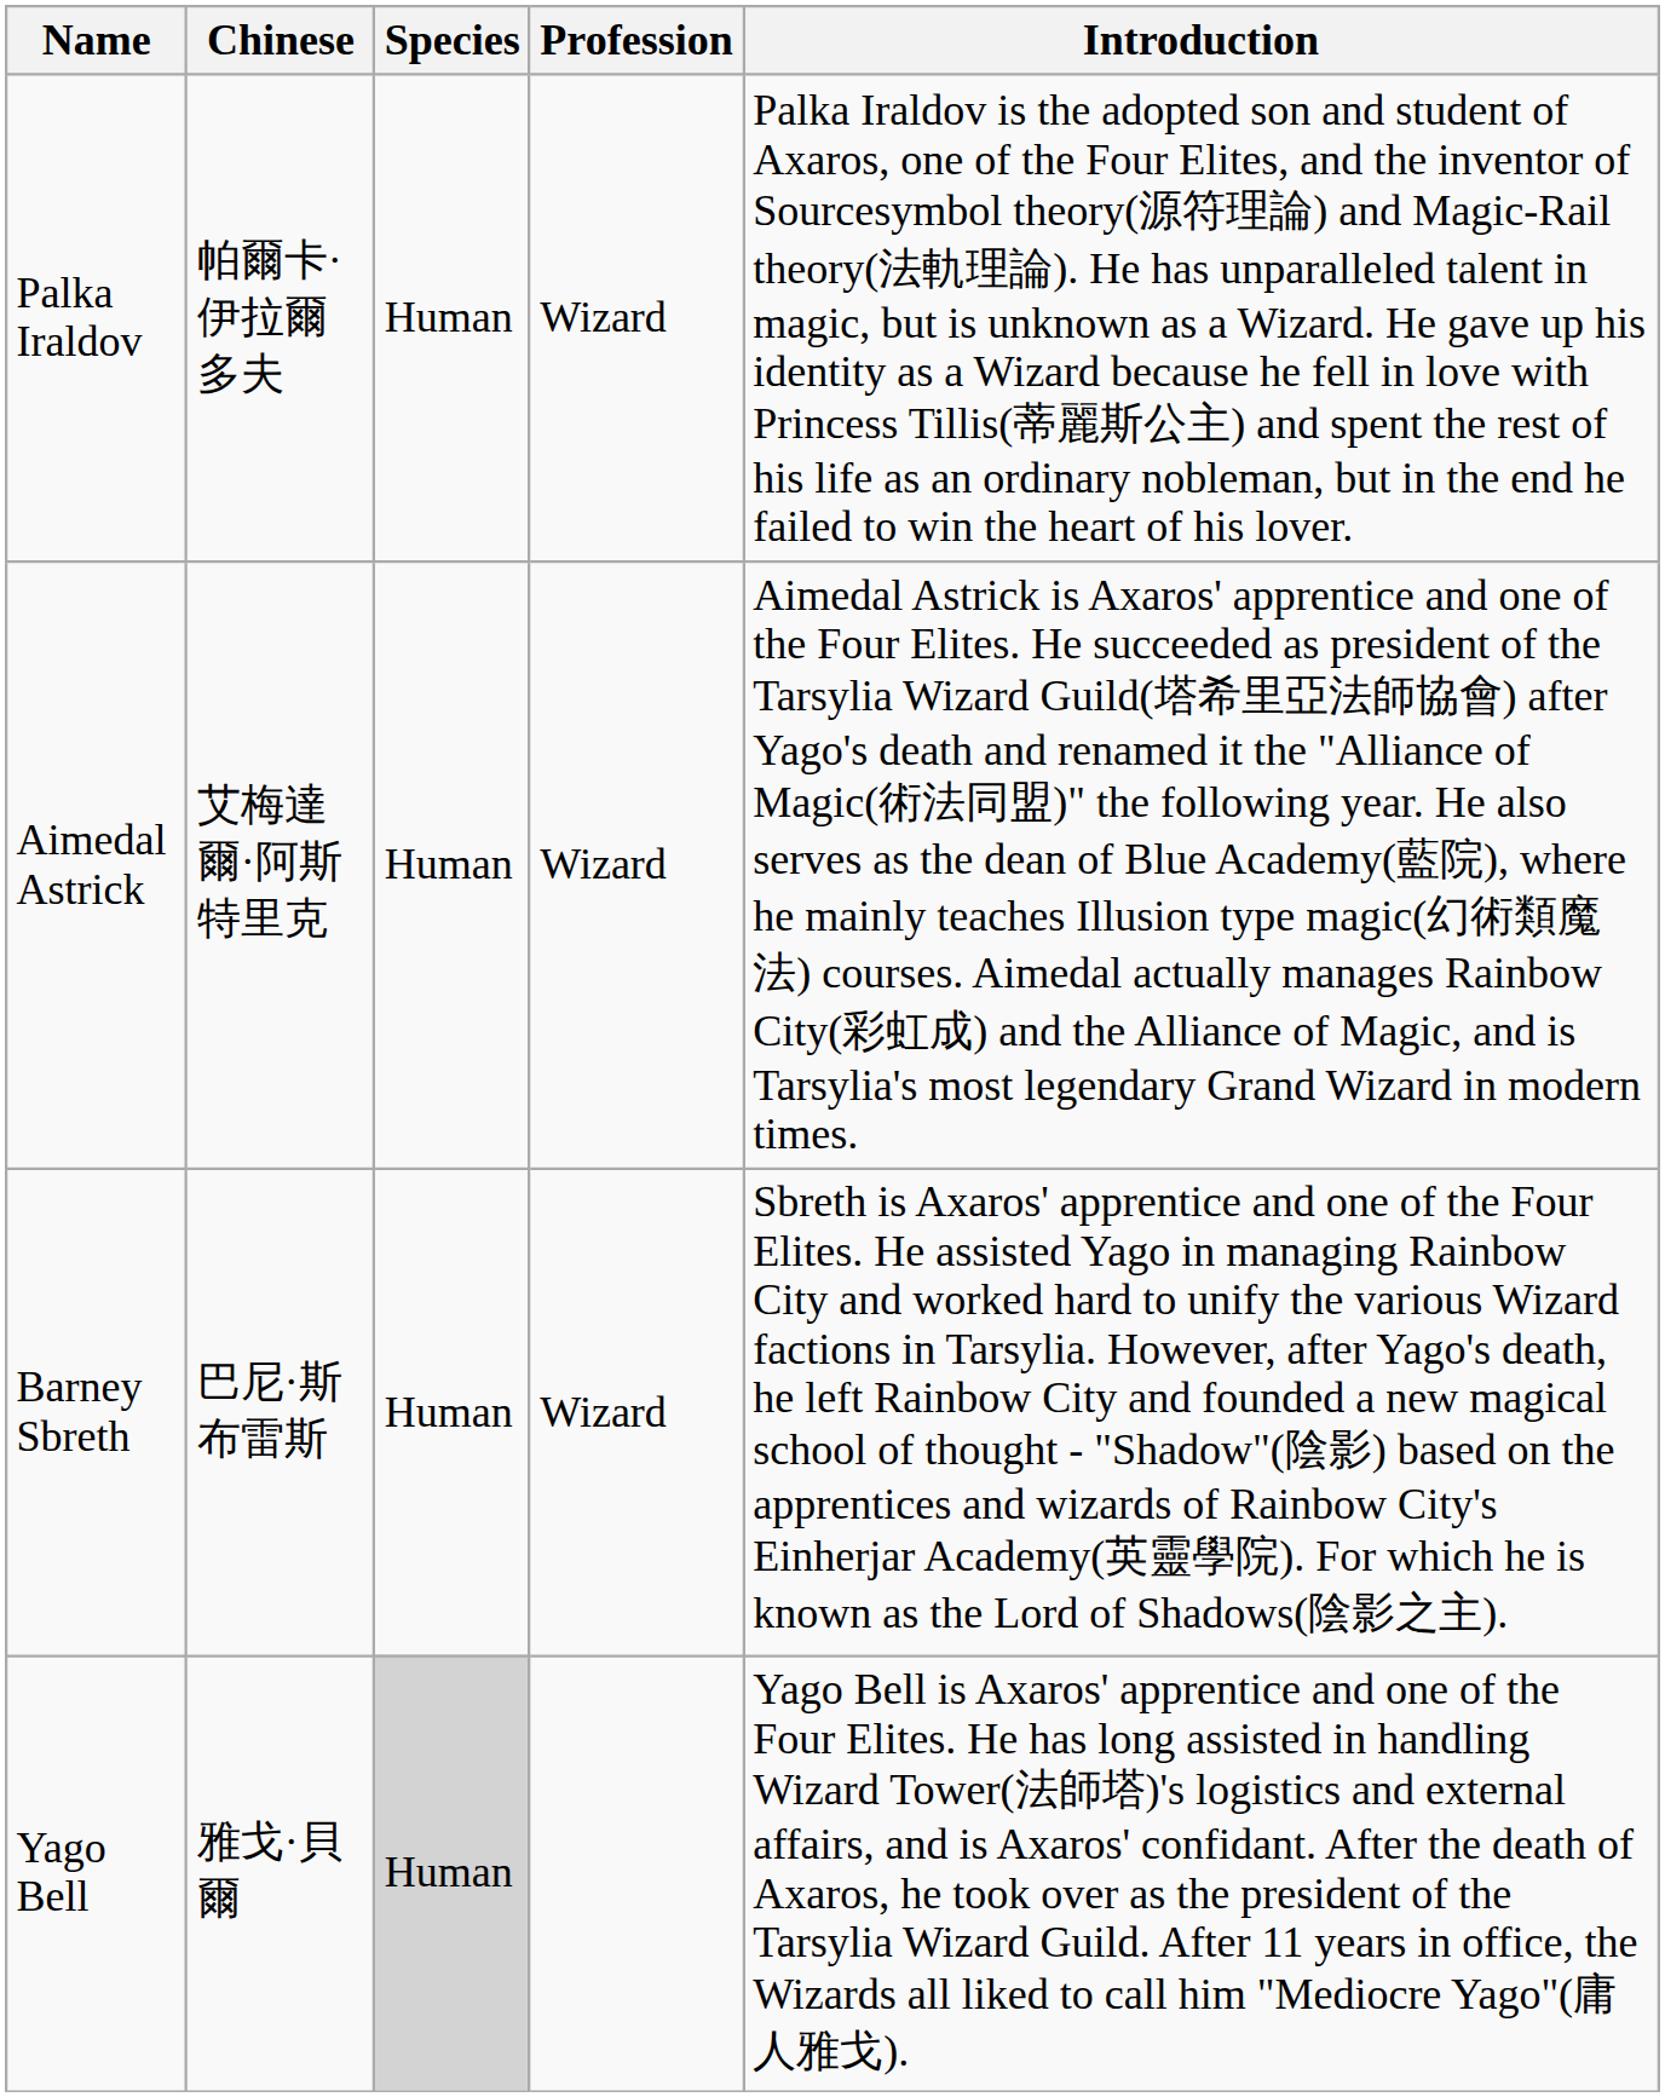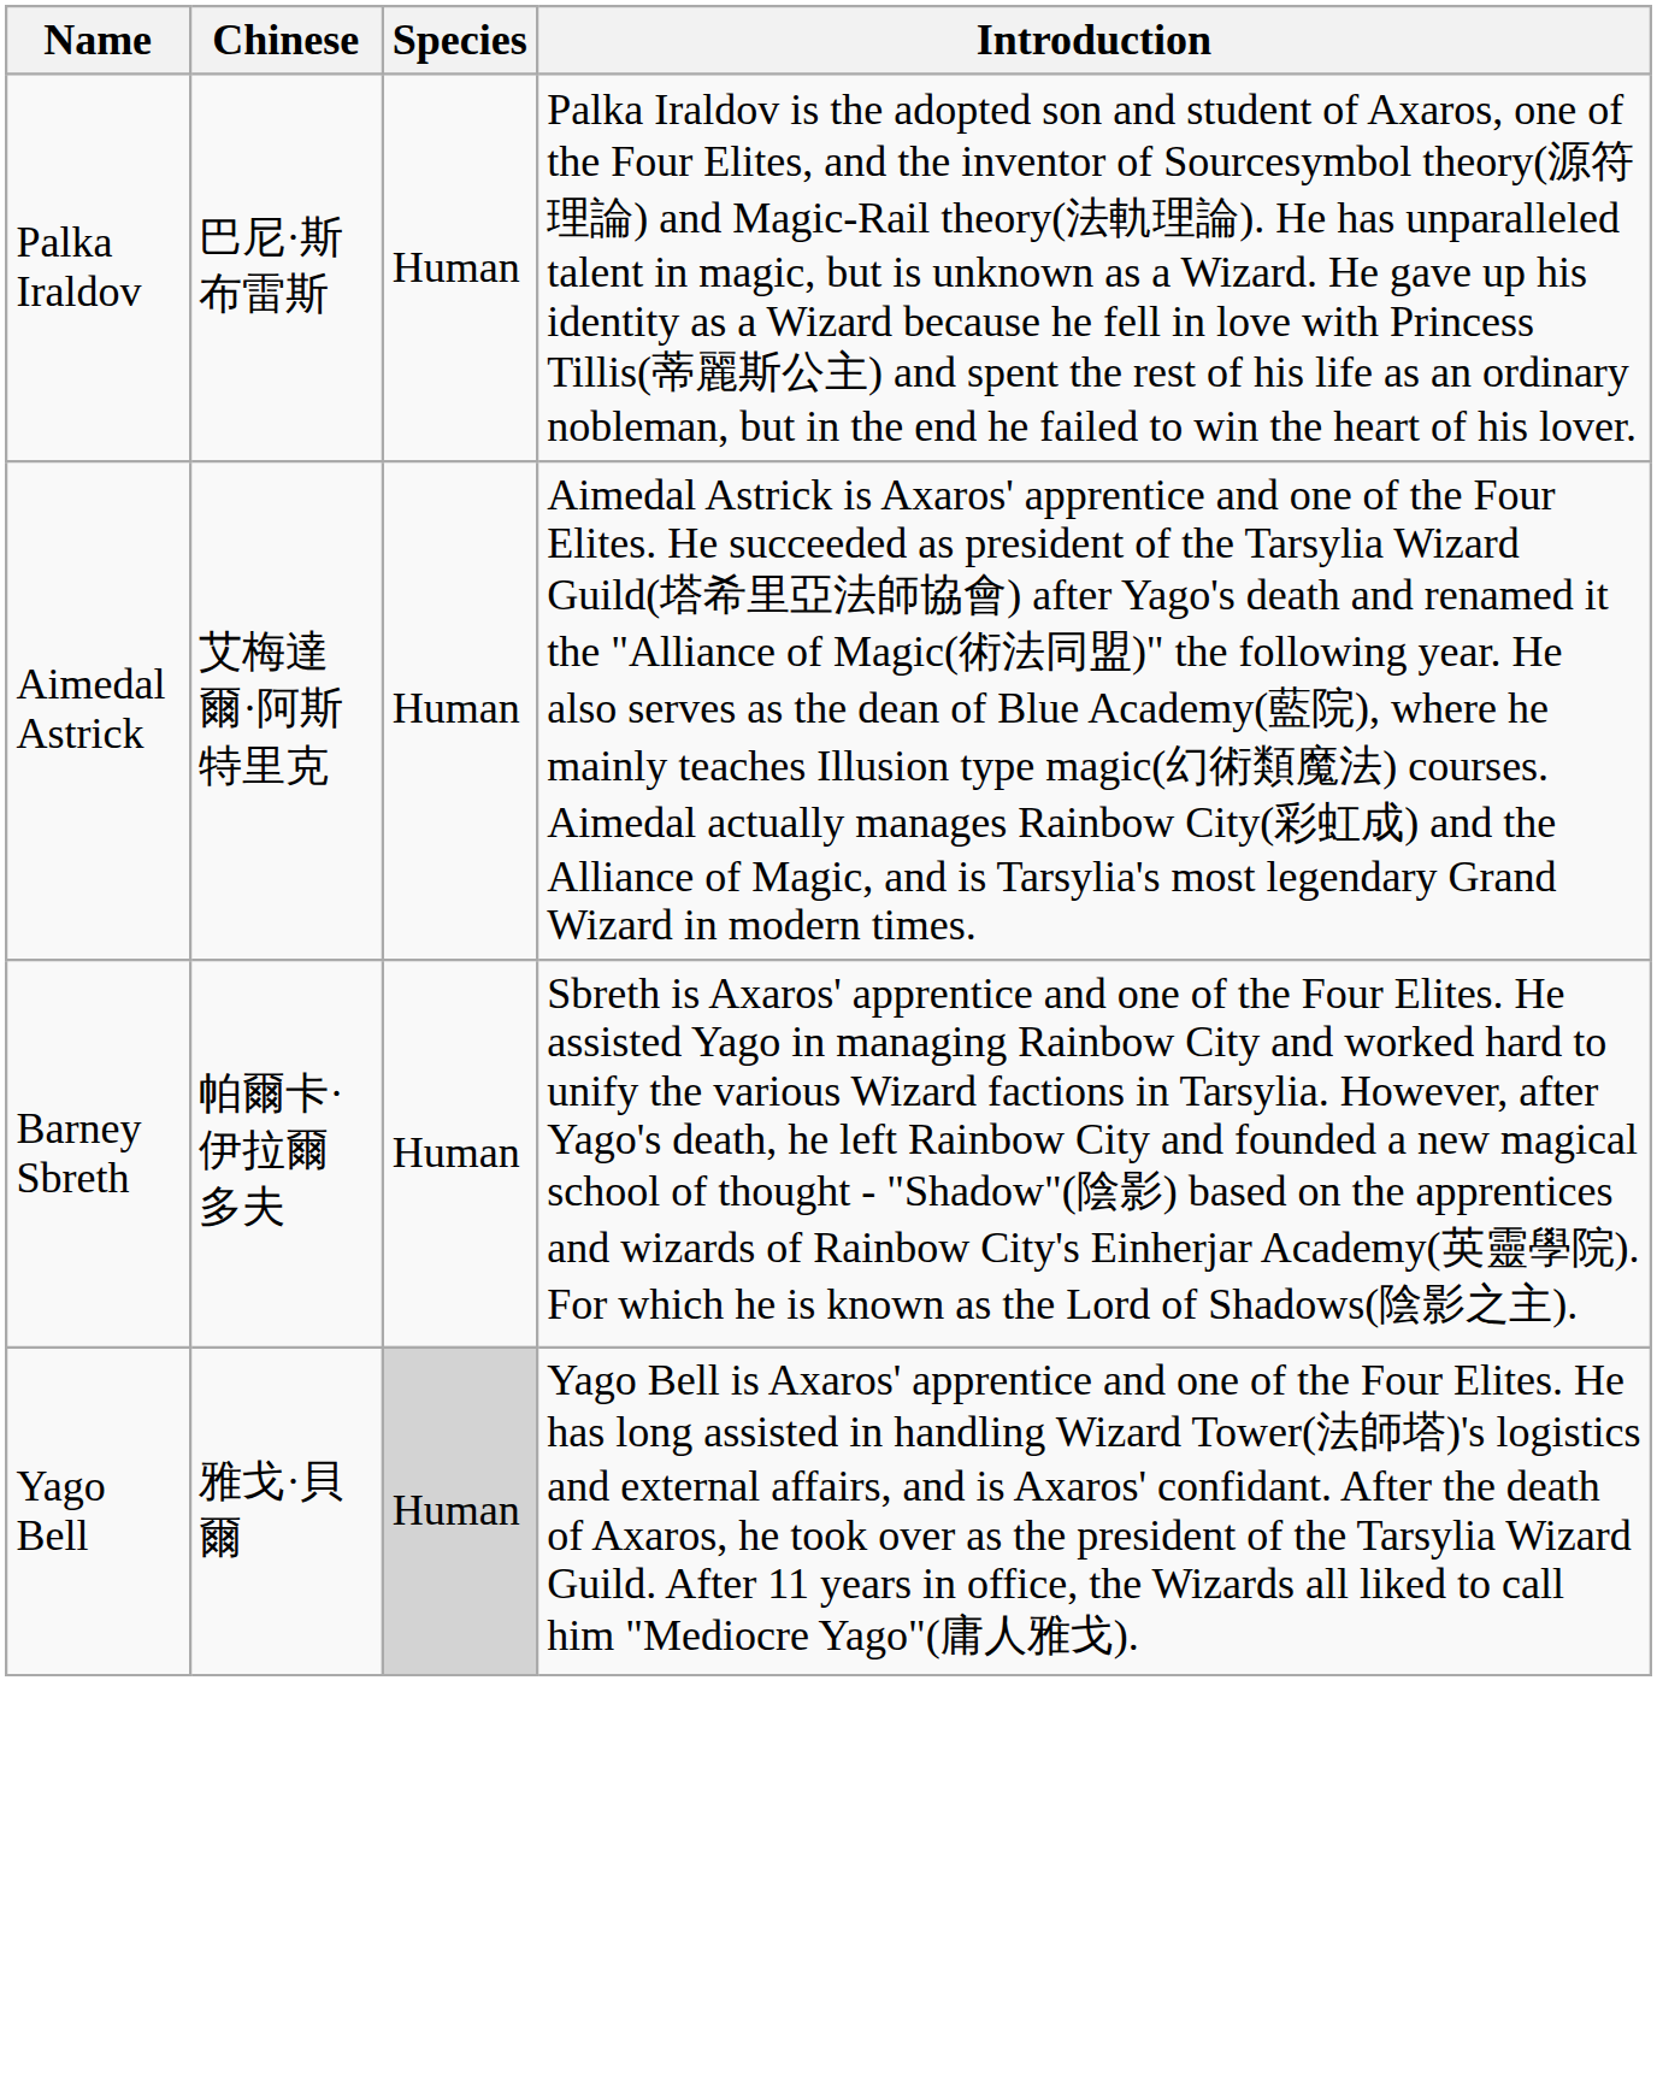- column: Profession | Wizard | Wizard | Wizard
Palka Iraldov | Chinese: 帕爾卡·伊拉爾多夫 -> 巴尼·斯布雷斯
Barney Sbreth | Chinese: 巴尼·斯布雷斯 -> 帕爾卡·伊拉爾多夫
